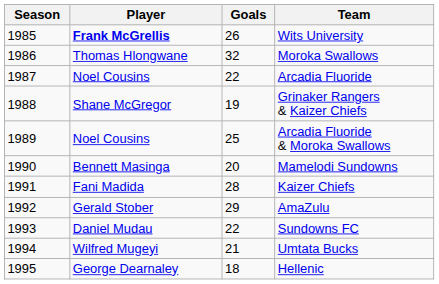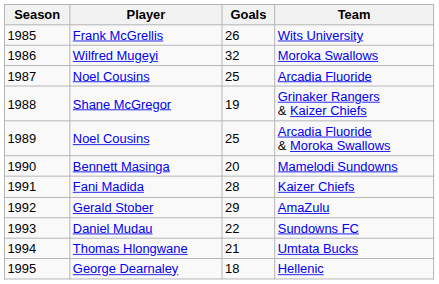Wits University | Player: bold -> normal
Moroka Swallows | Player: Thomas Hlongwane -> Wilfred Mugeyi
Arcadia Fluoride | Goals: 22 -> 25
Umtata Bucks | Player: Wilfred Mugeyi -> Thomas Hlongwane
